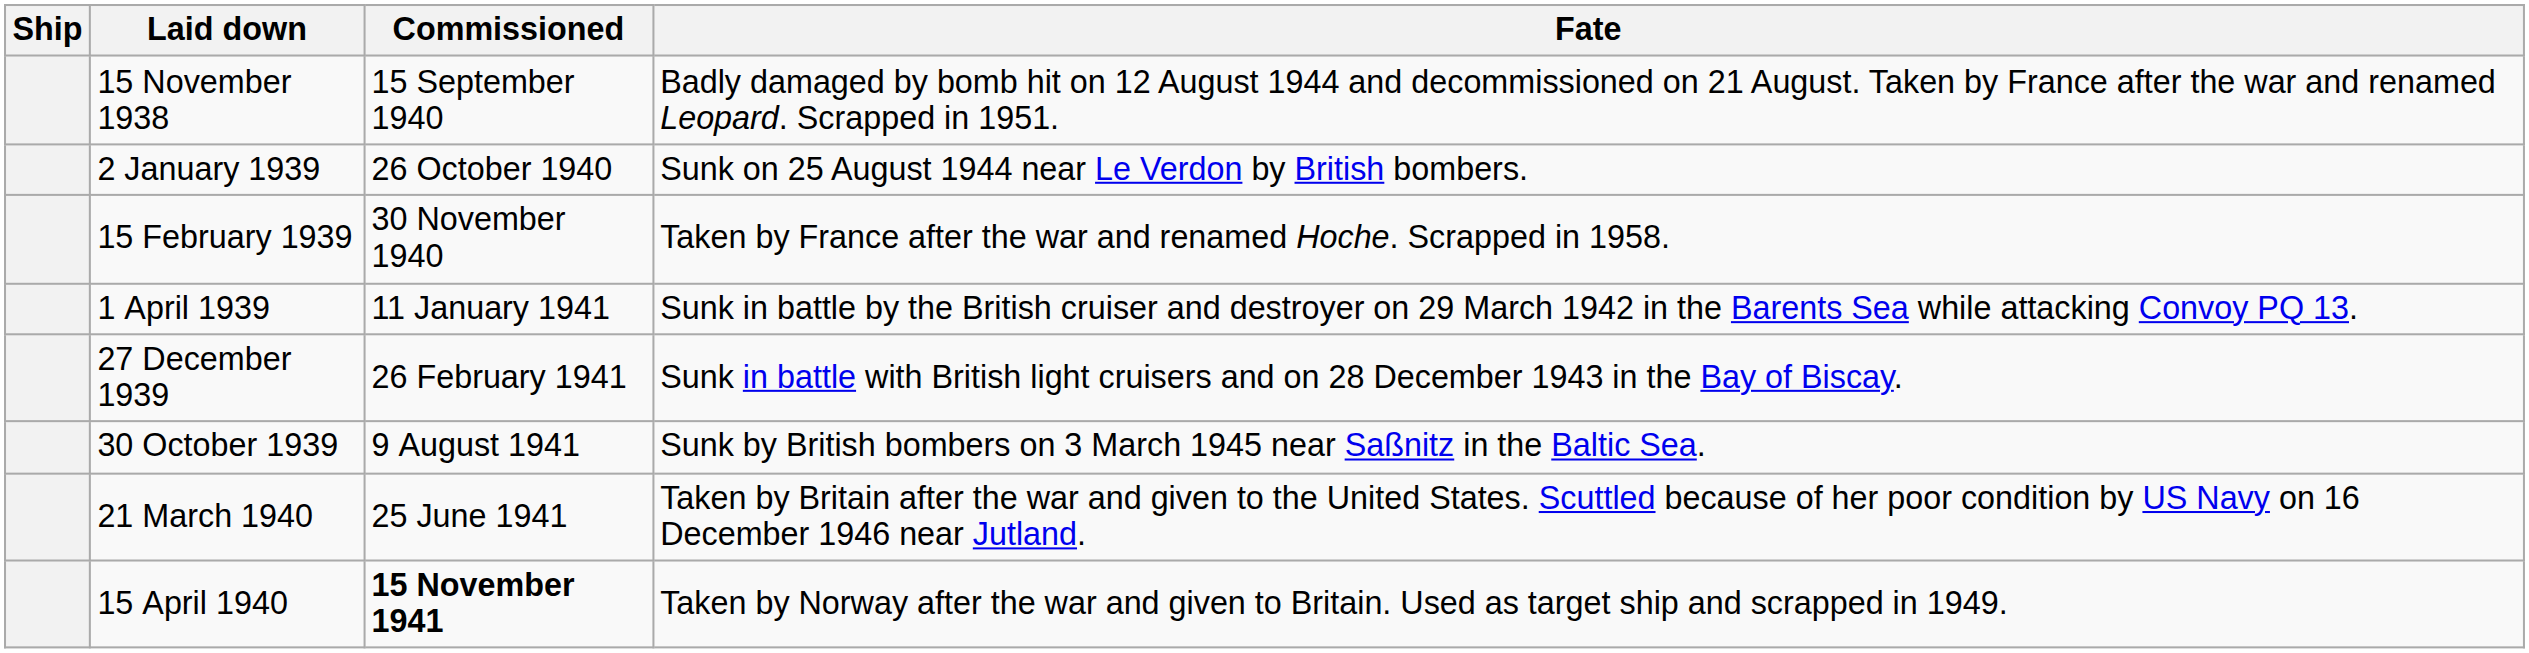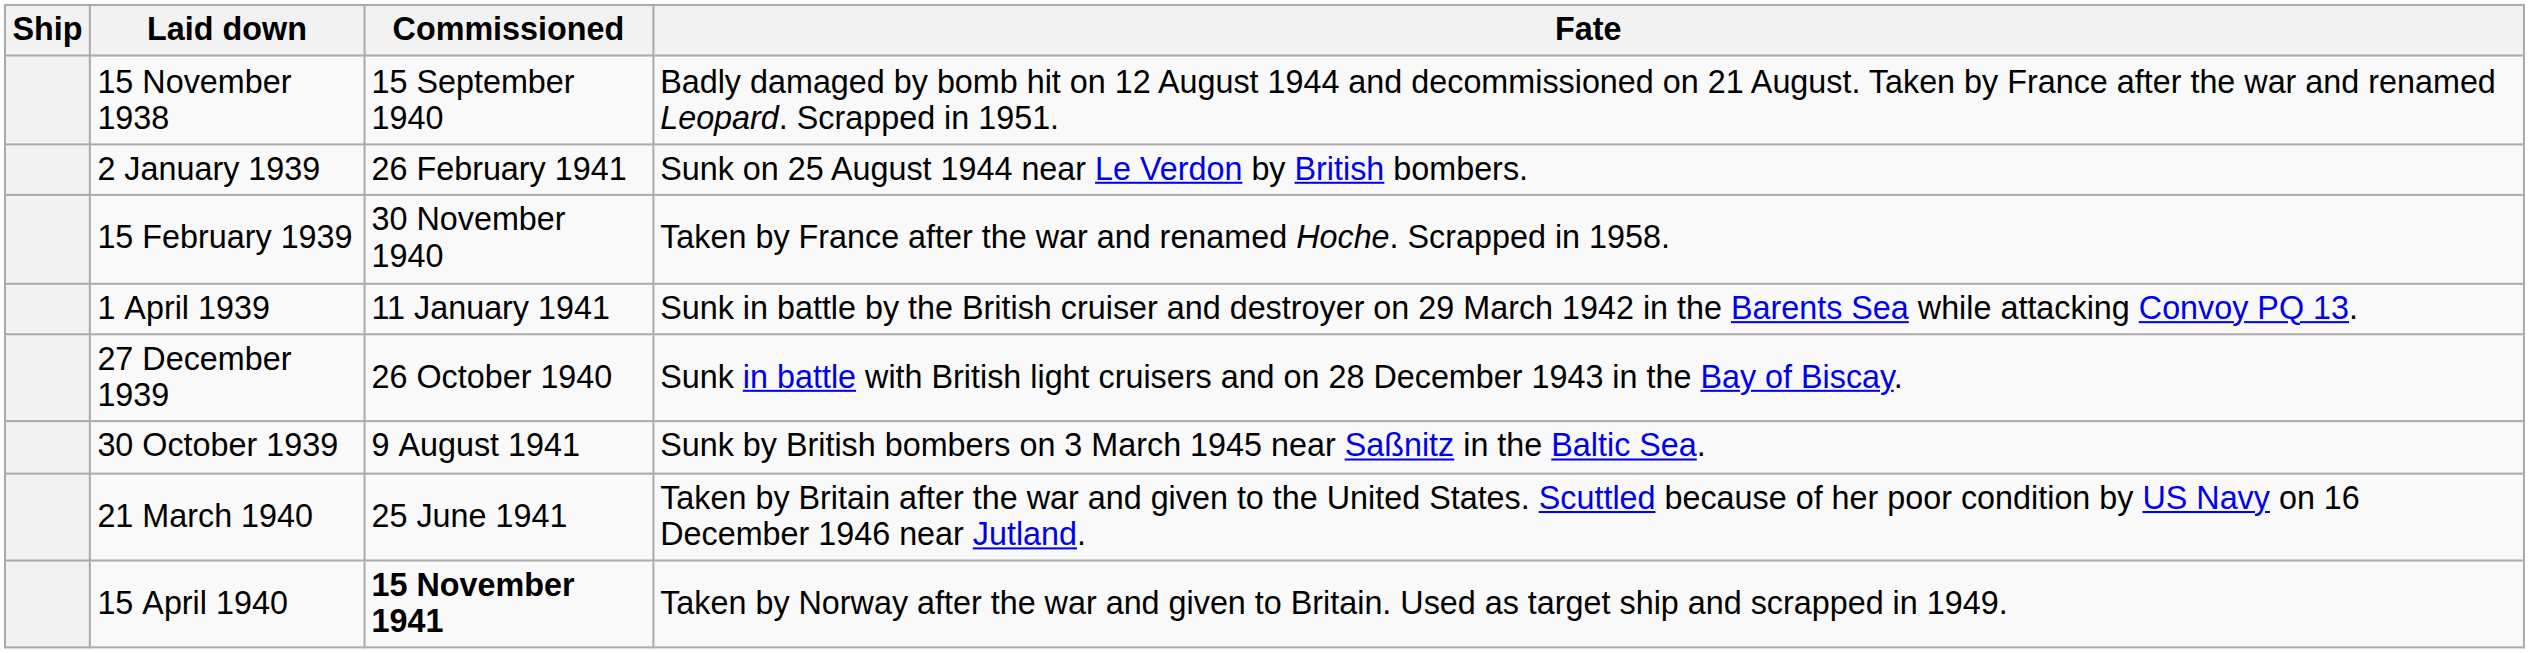2 January 1939 | Commissioned: 26 October 1940 -> 26 February 1941
27 December 1939 | Commissioned: 26 February 1941 -> 26 October 1940
